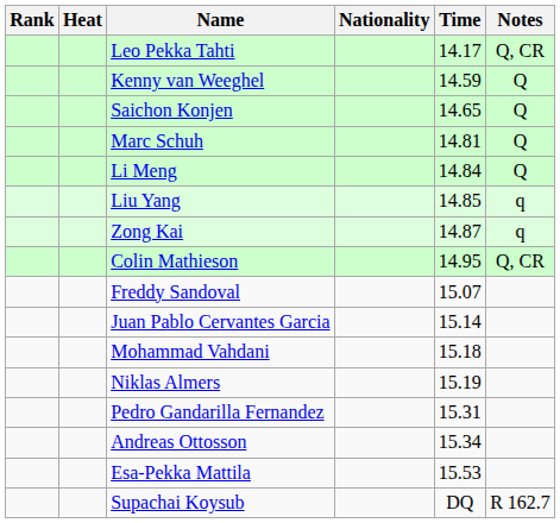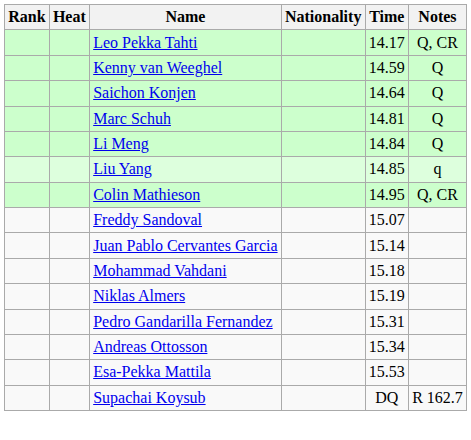Saichon Konjen | Time: 14.65 -> 14.64
- row: Zong Kai | 14.87 | q
